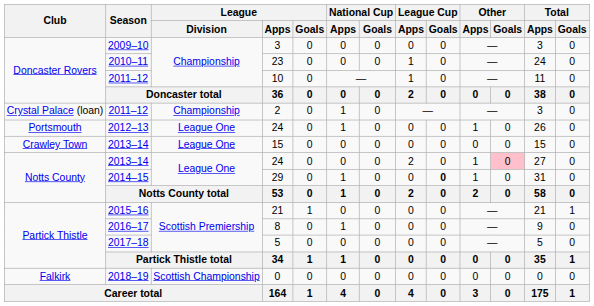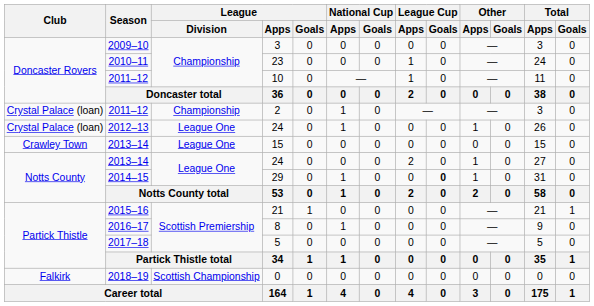2012–13 / 24 | Club: Portsmouth -> Crystal Palace (loan)
2013–14 / 24 | Other / Goals: pink background -> no background
